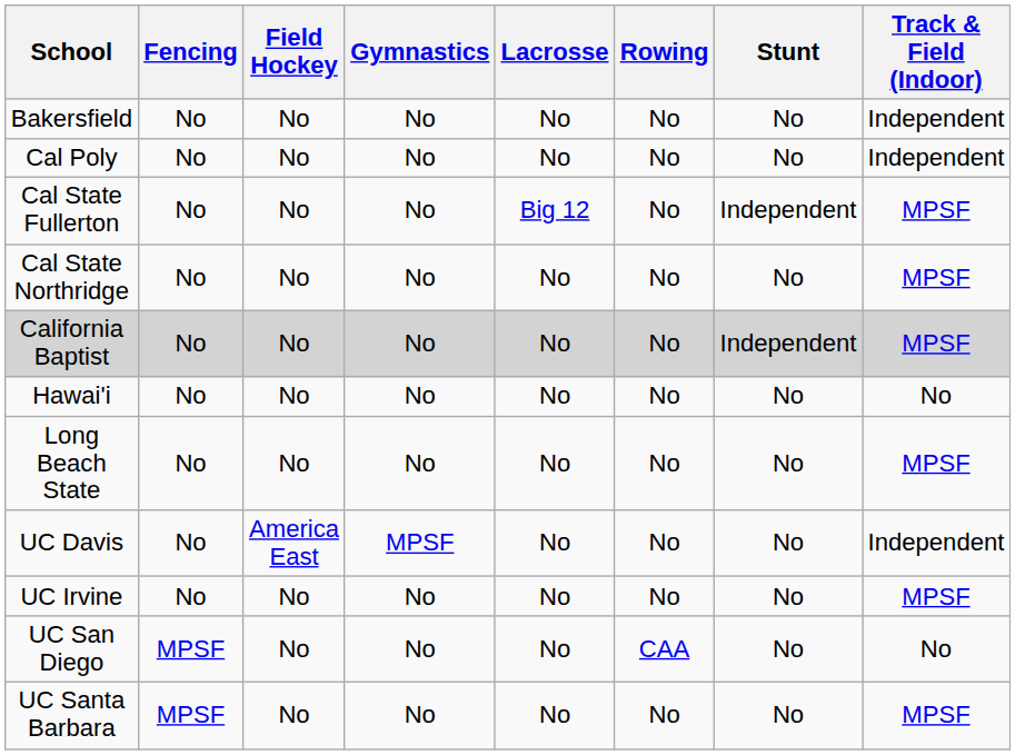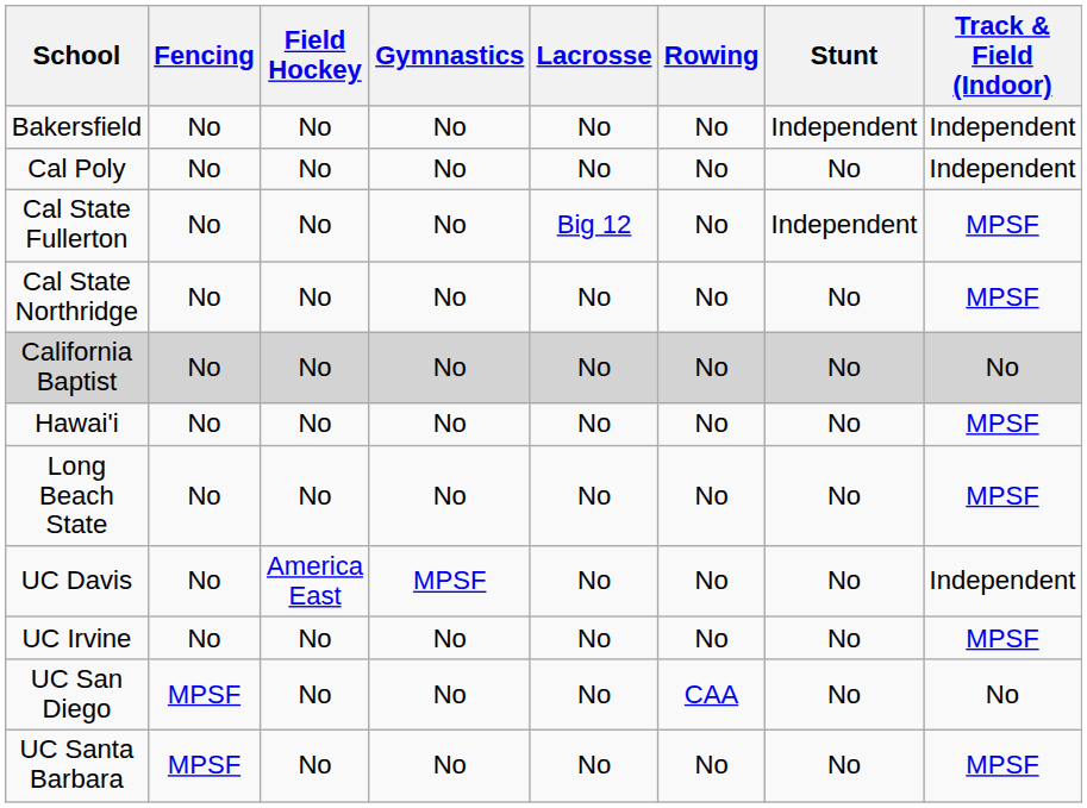Bakersfield | Stunt: No -> Independent
California Baptist | Stunt: Independent -> No
California Baptist | Track & Field (Indoor): MPSF -> No
Hawai'i | Track & Field (Indoor): No -> MPSF
